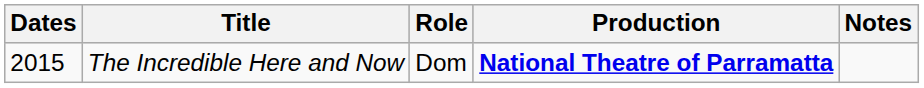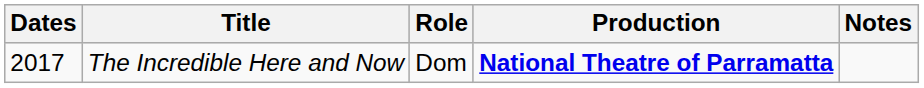The Incredible Here and Now | Dates: 2015 -> 2017
